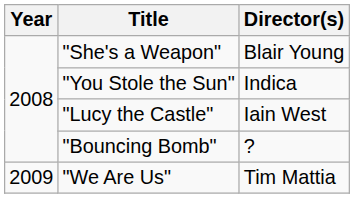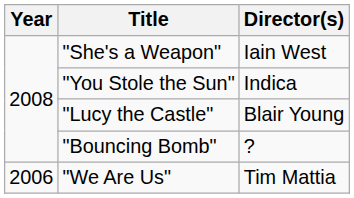"She's a Weapon" | Director(s): Blair Young -> Iain West
"Lucy the Castle" | Director(s): Iain West -> Blair Young
"We Are Us" | Year: 2009 -> 2006
